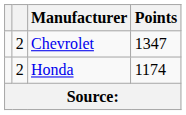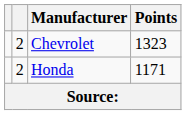Chevrolet | Points: 1347 -> 1323
Honda | Points: 1174 -> 1171
